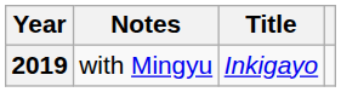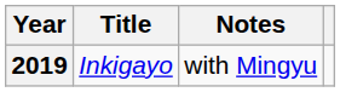columns swapped: Title <-> Notes
